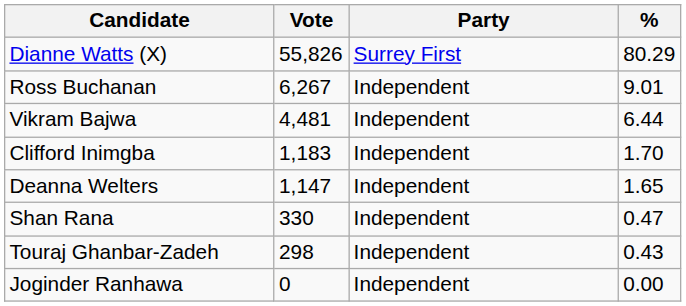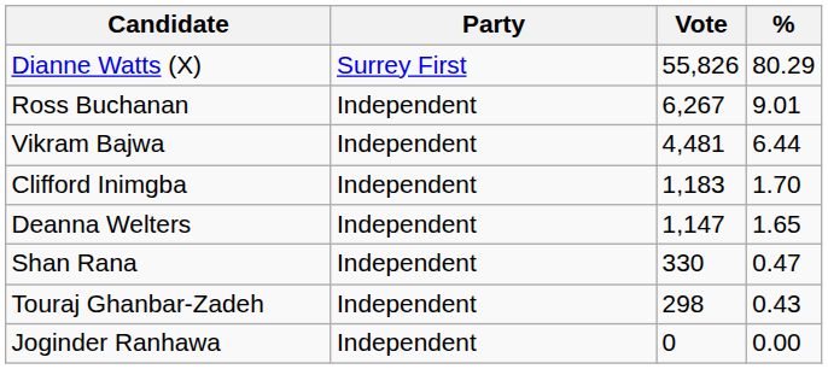columns swapped: Party <-> Vote
